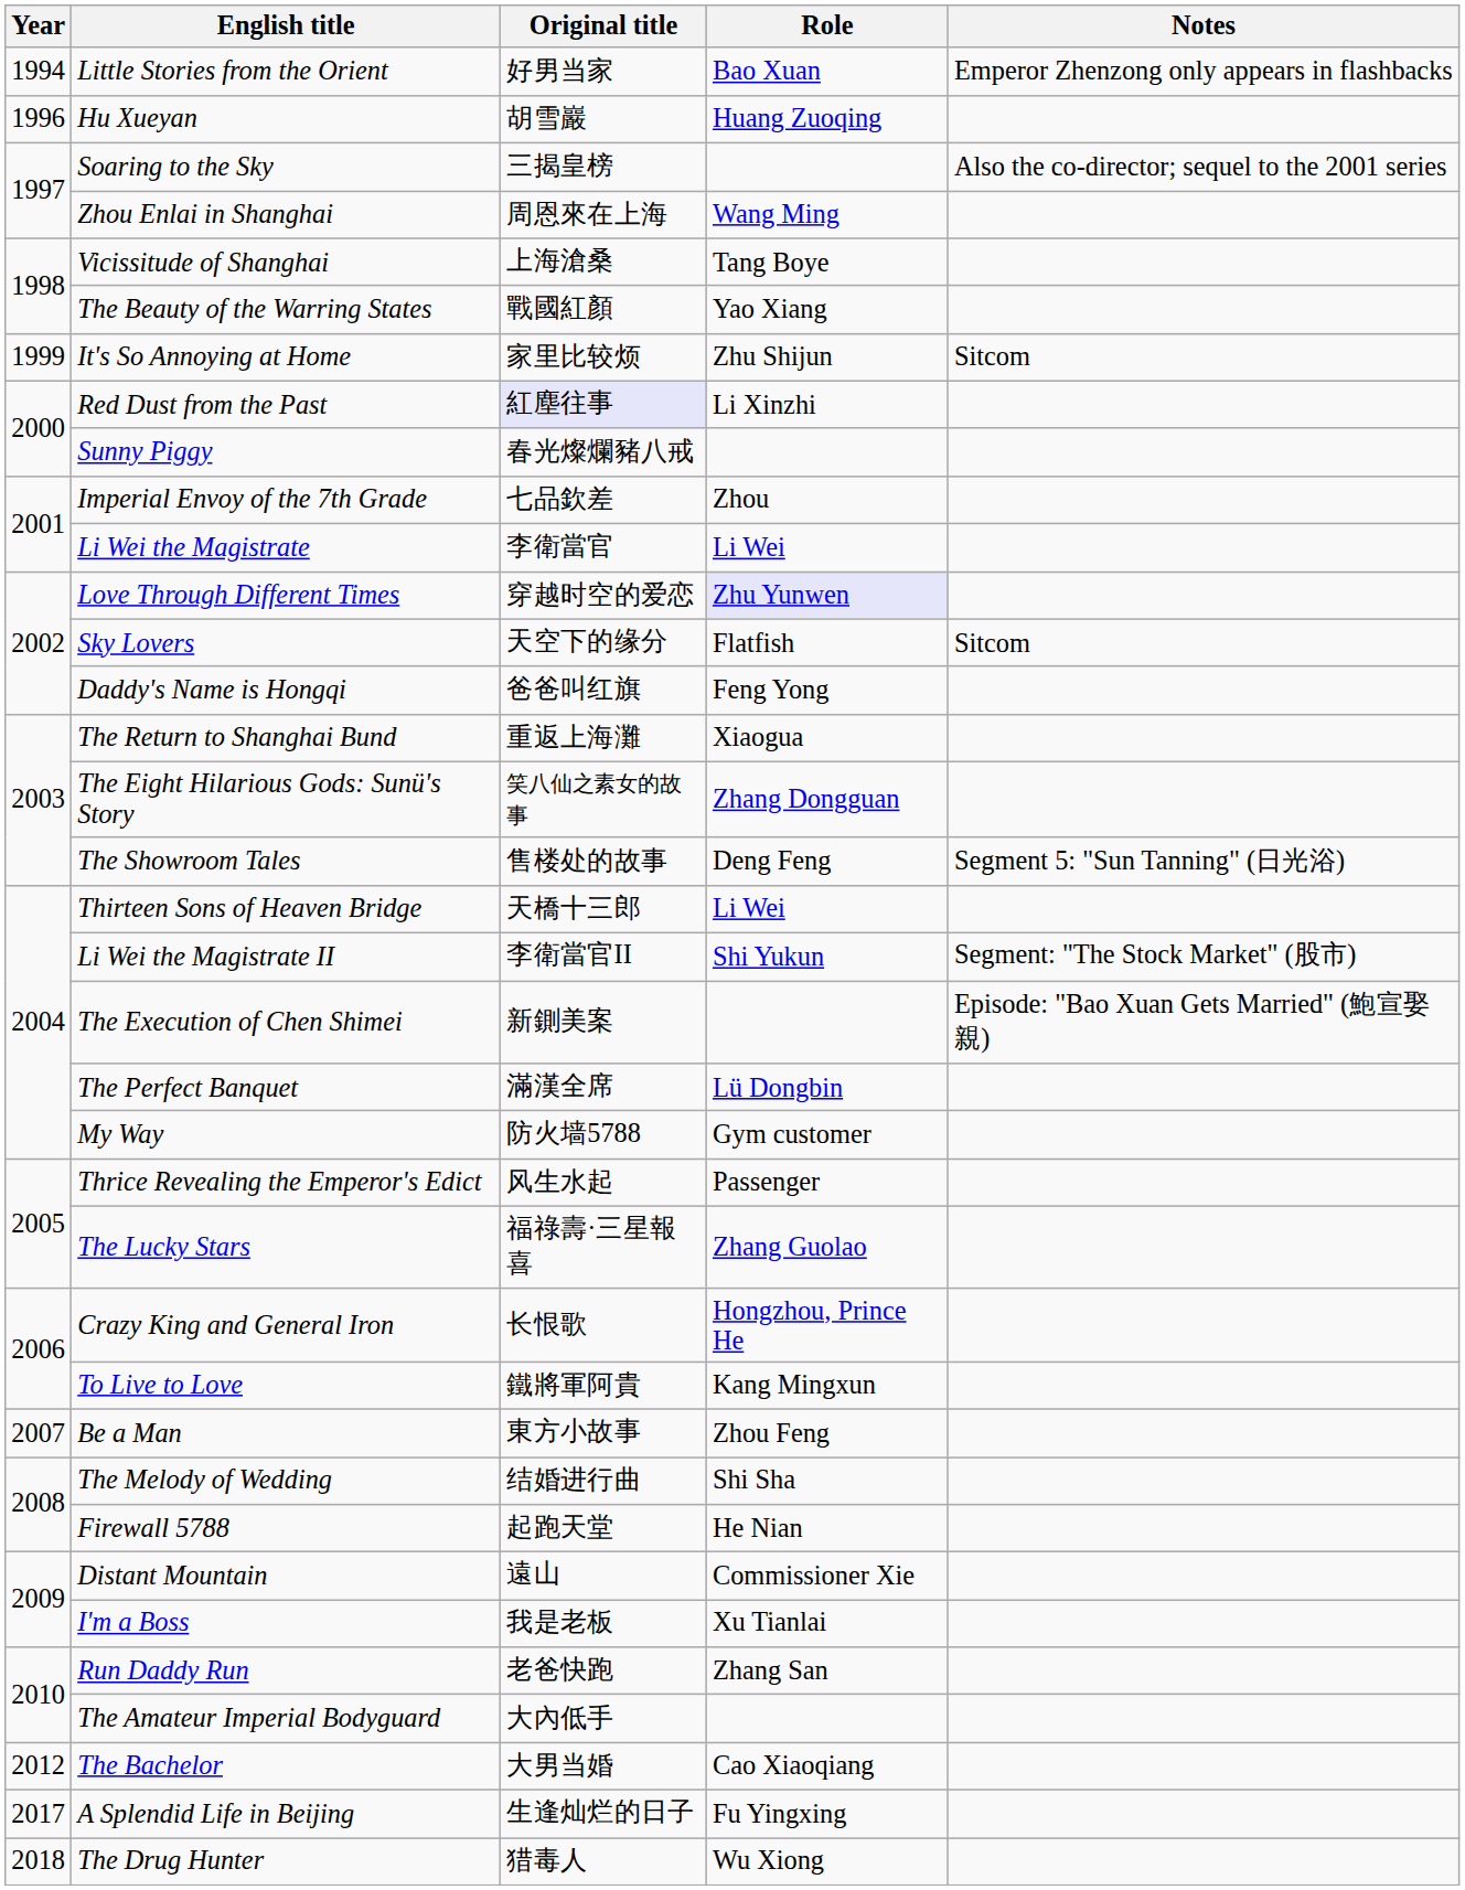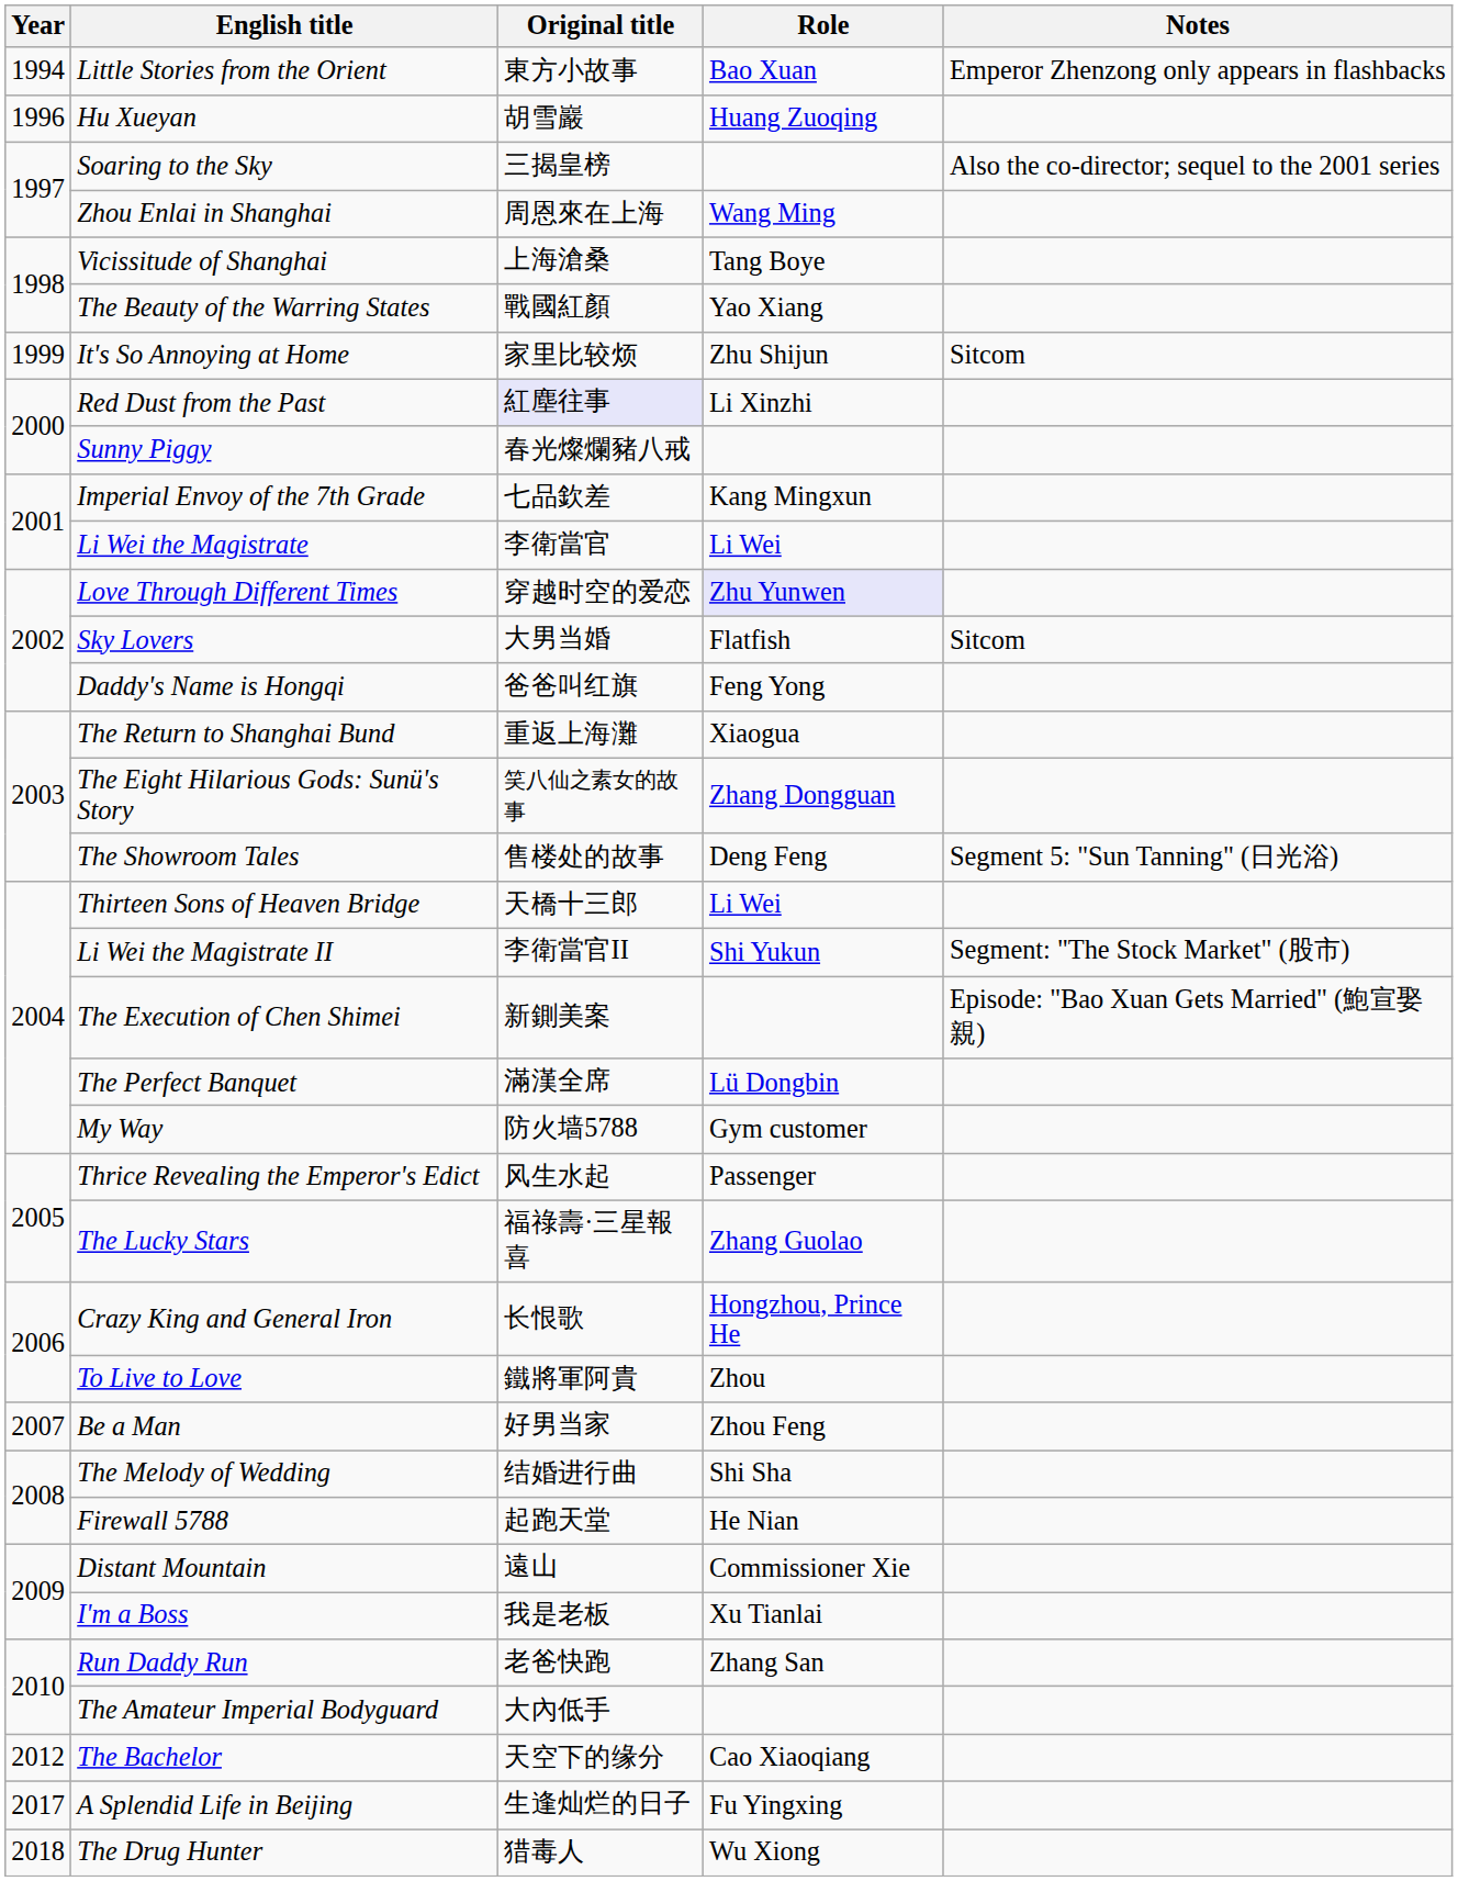Little Stories from the Orient | Original title: 好男当家 -> 東方小故事
Imperial Envoy of the 7th Grade | Role: Zhou -> Kang Mingxun
Sky Lovers | Original title: 天空下的缘分 -> 大男当婚
To Live to Love | Role: Kang Mingxun -> Zhou
Be a Man | Original title: 東方小故事 -> 好男当家
The Bachelor | Original title: 大男当婚 -> 天空下的缘分
